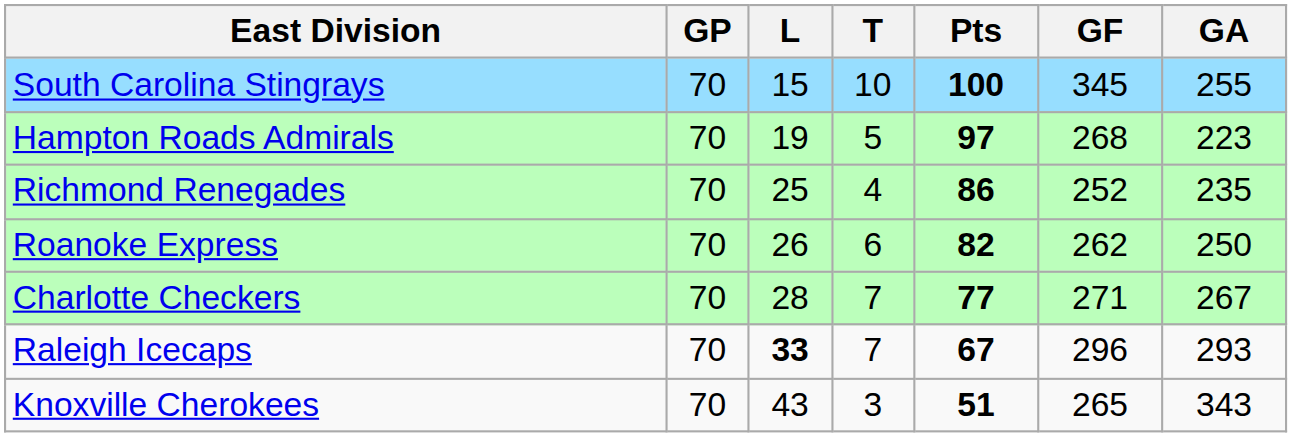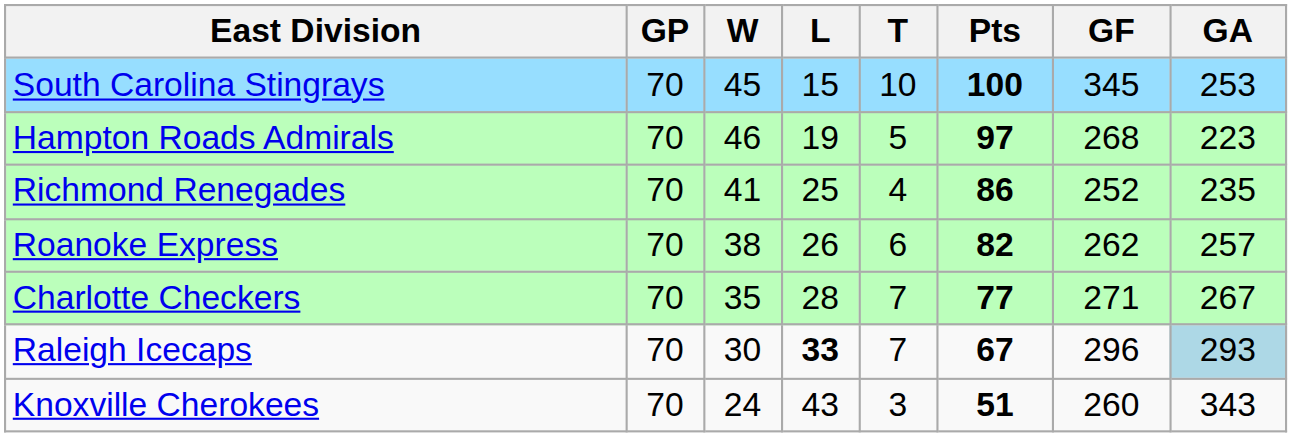+ column: W | 45 | 46 | 41 | 38 | 35 | 30 | 24
South Carolina Stingrays | GA: 255 -> 253
Roanoke Express | GA: 250 -> 257
Raleigh Icecaps | GA: no background -> lightblue background
Knoxville Cherokees | GF: 265 -> 260
